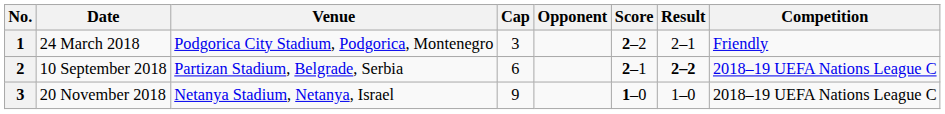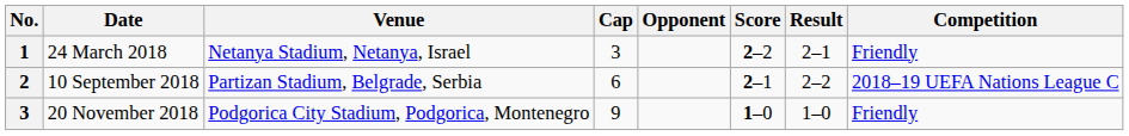24 March 2018 | Venue: Podgorica City Stadium, Podgorica, Montenegro -> Netanya Stadium, Netanya, Israel
10 September 2018 | Result: bold -> normal
20 November 2018 | Venue: Netanya Stadium, Netanya, Israel -> Podgorica City Stadium, Podgorica, Montenegro
20 November 2018 | Competition: 2018–19 UEFA Nations League C -> Friendly
